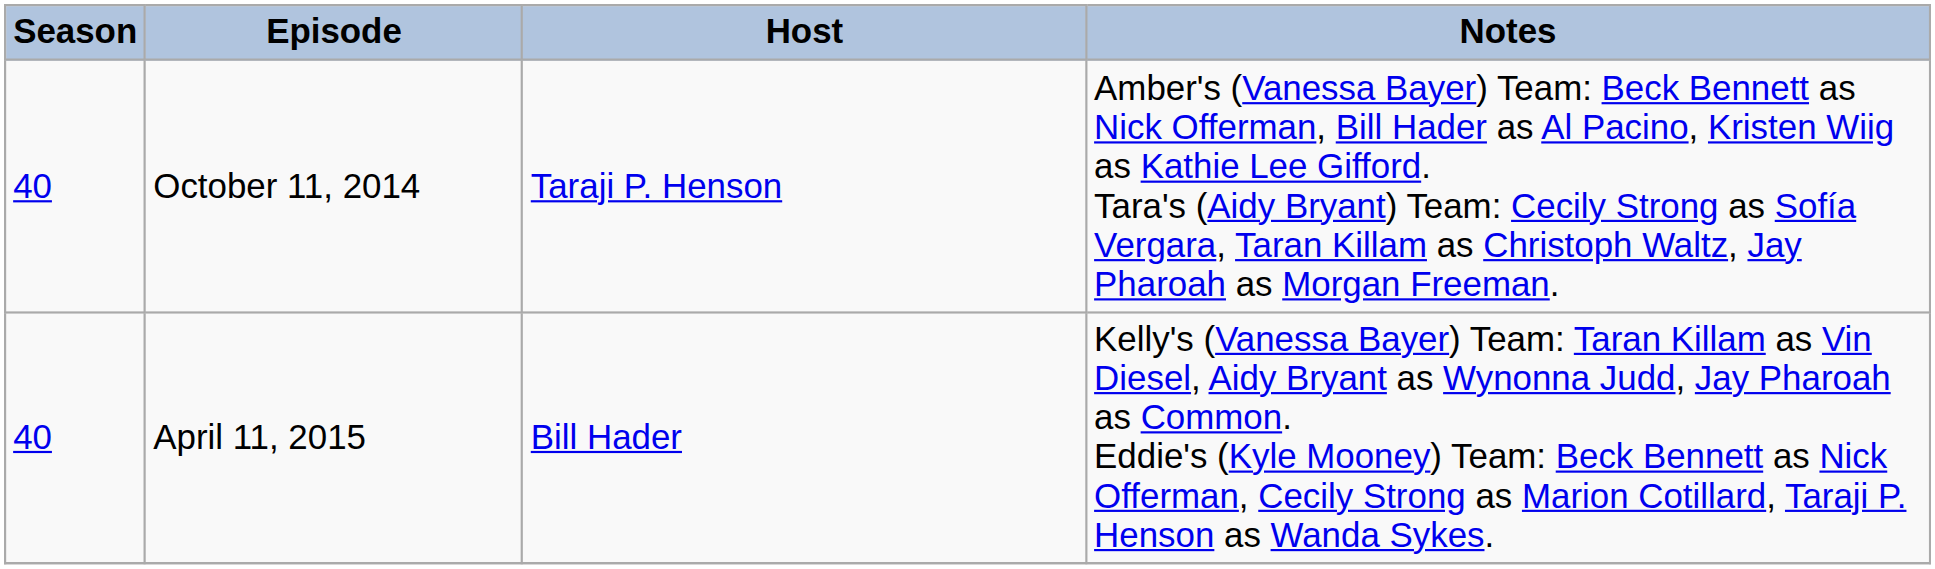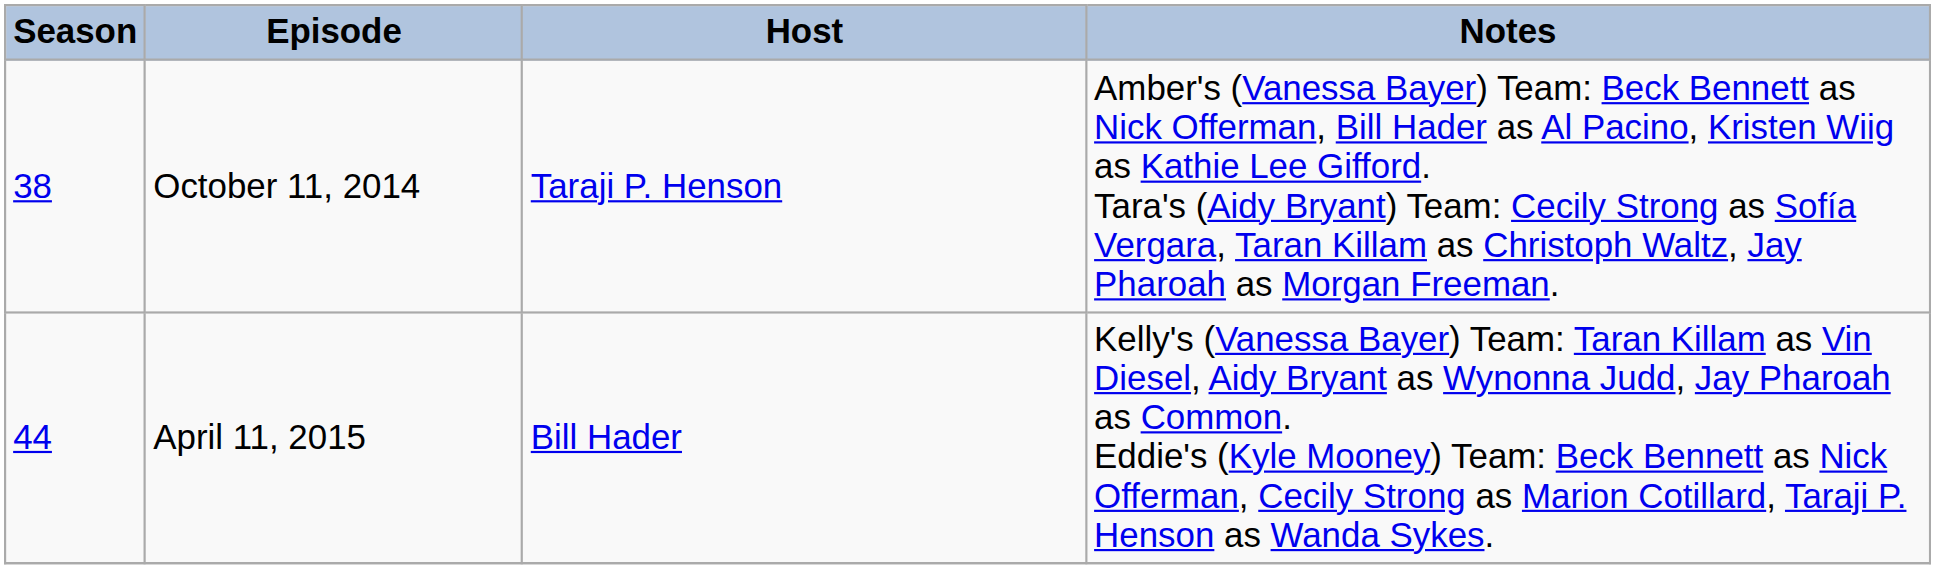October 11, 2014 | Season: 40 -> 38
April 11, 2015 | Season: 40 -> 44
